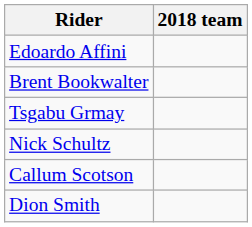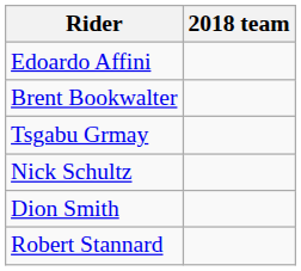- row: Callum Scotson
+ row: Robert Stannard
